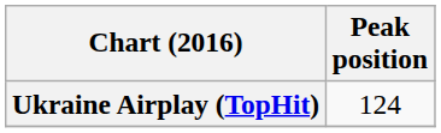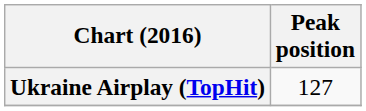Ukraine Airplay (TopHit) | Peak position: 124 -> 127
